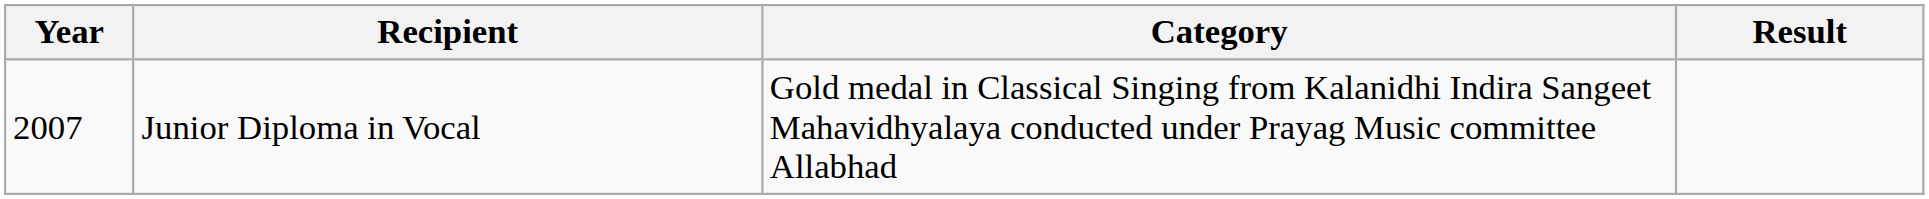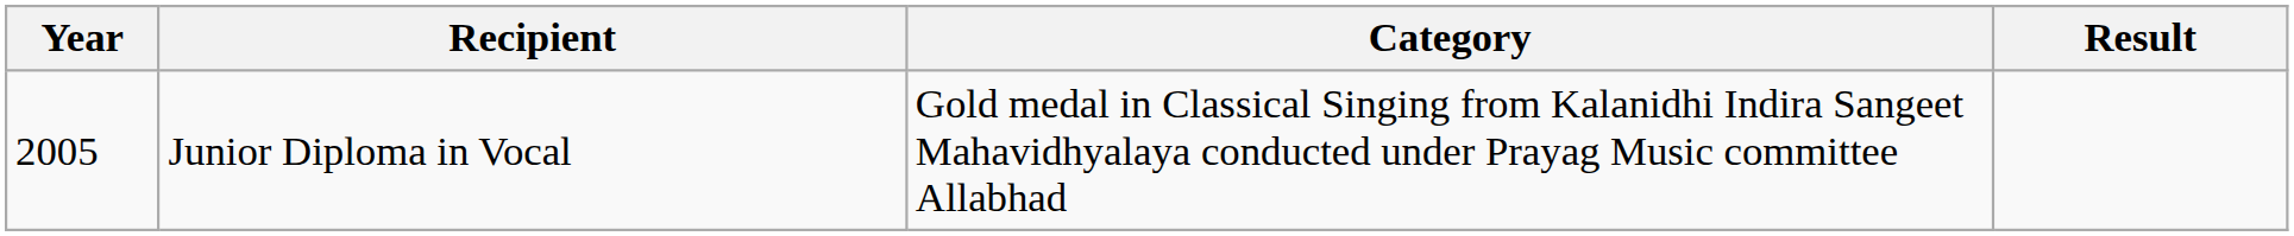Junior Diploma in Vocal | Year: 2007 -> 2005
